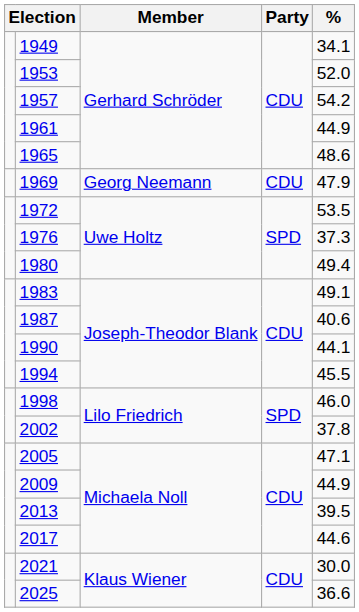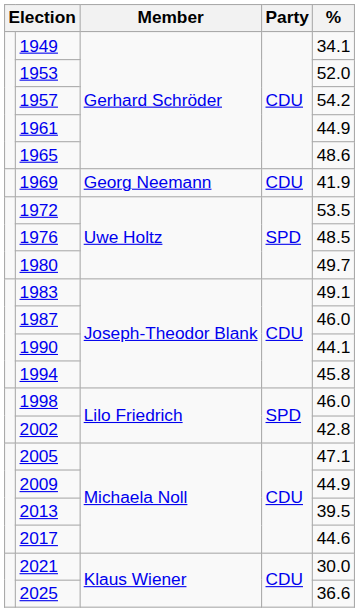1969 | %: 47.9 -> 41.9
1976 | %: 37.3 -> 48.5
1980 | %: 49.4 -> 49.7
1987 | %: 40.6 -> 46.0
1994 | %: 45.5 -> 45.8
2002 | %: 37.8 -> 42.8
